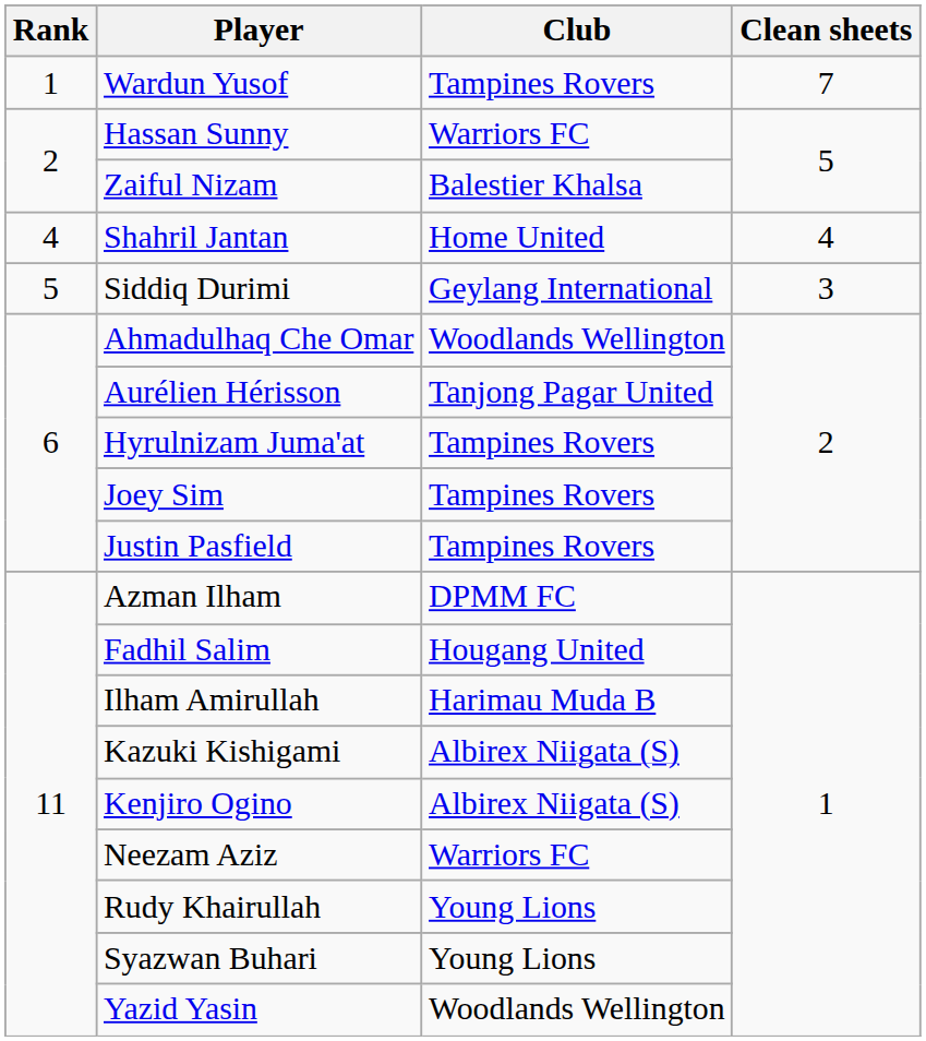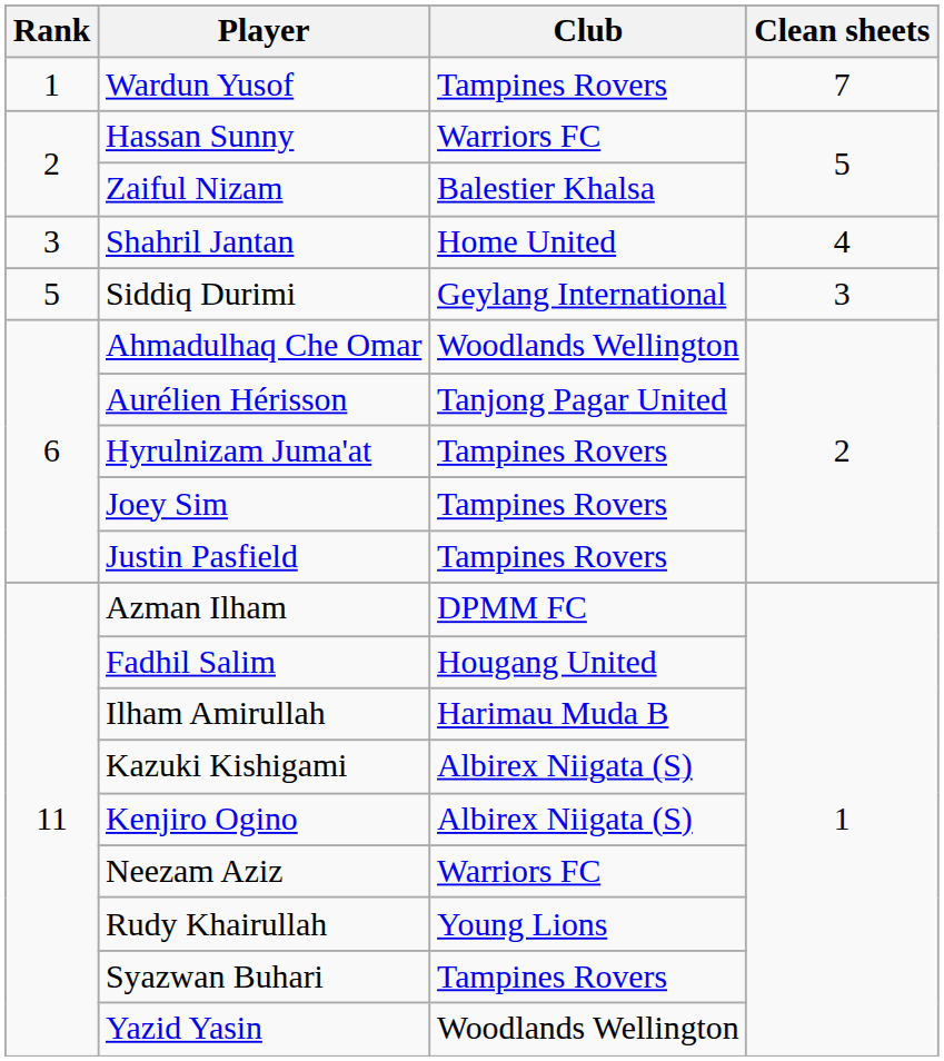Shahril Jantan | Rank: 4 -> 3
Syazwan Buhari | Club: Young Lions -> Tampines Rovers
